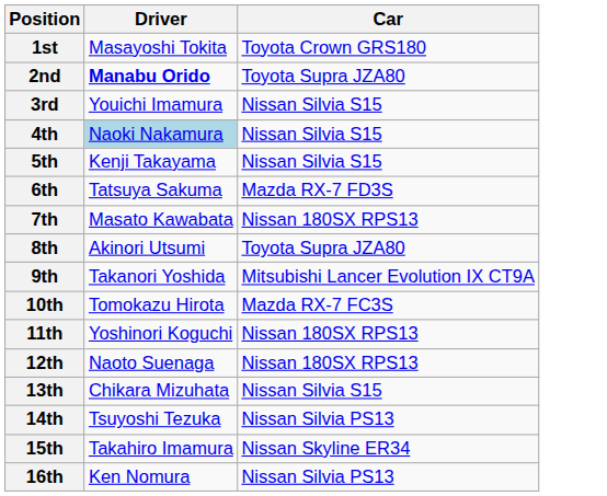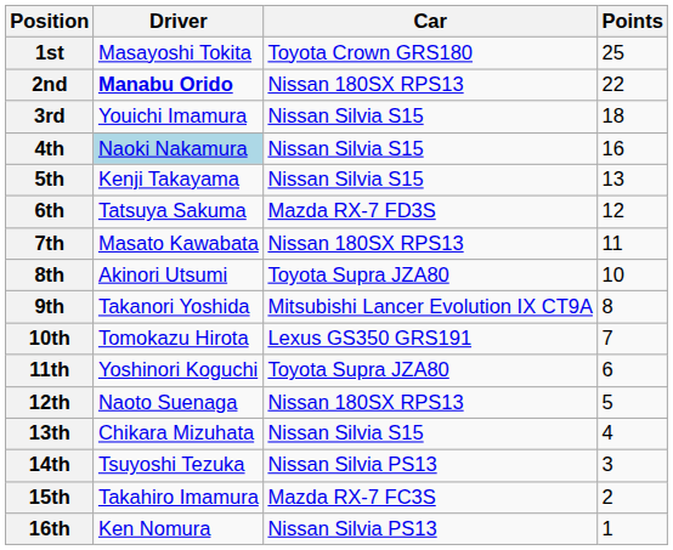+ column: Points | 25 | 22 | 18 | 16 | 13 | 12 | 11 | 10 | 8 | 7 | 6 | 5 | 4 | 3 | 2 | 1
2nd | Car: Toyota Supra JZA80 -> Nissan 180SX RPS13
10th | Car: Mazda RX-7 FC3S -> Lexus GS350 GRS191
11th | Car: Nissan 180SX RPS13 -> Toyota Supra JZA80
15th | Car: Nissan Skyline ER34 -> Mazda RX-7 FC3S
